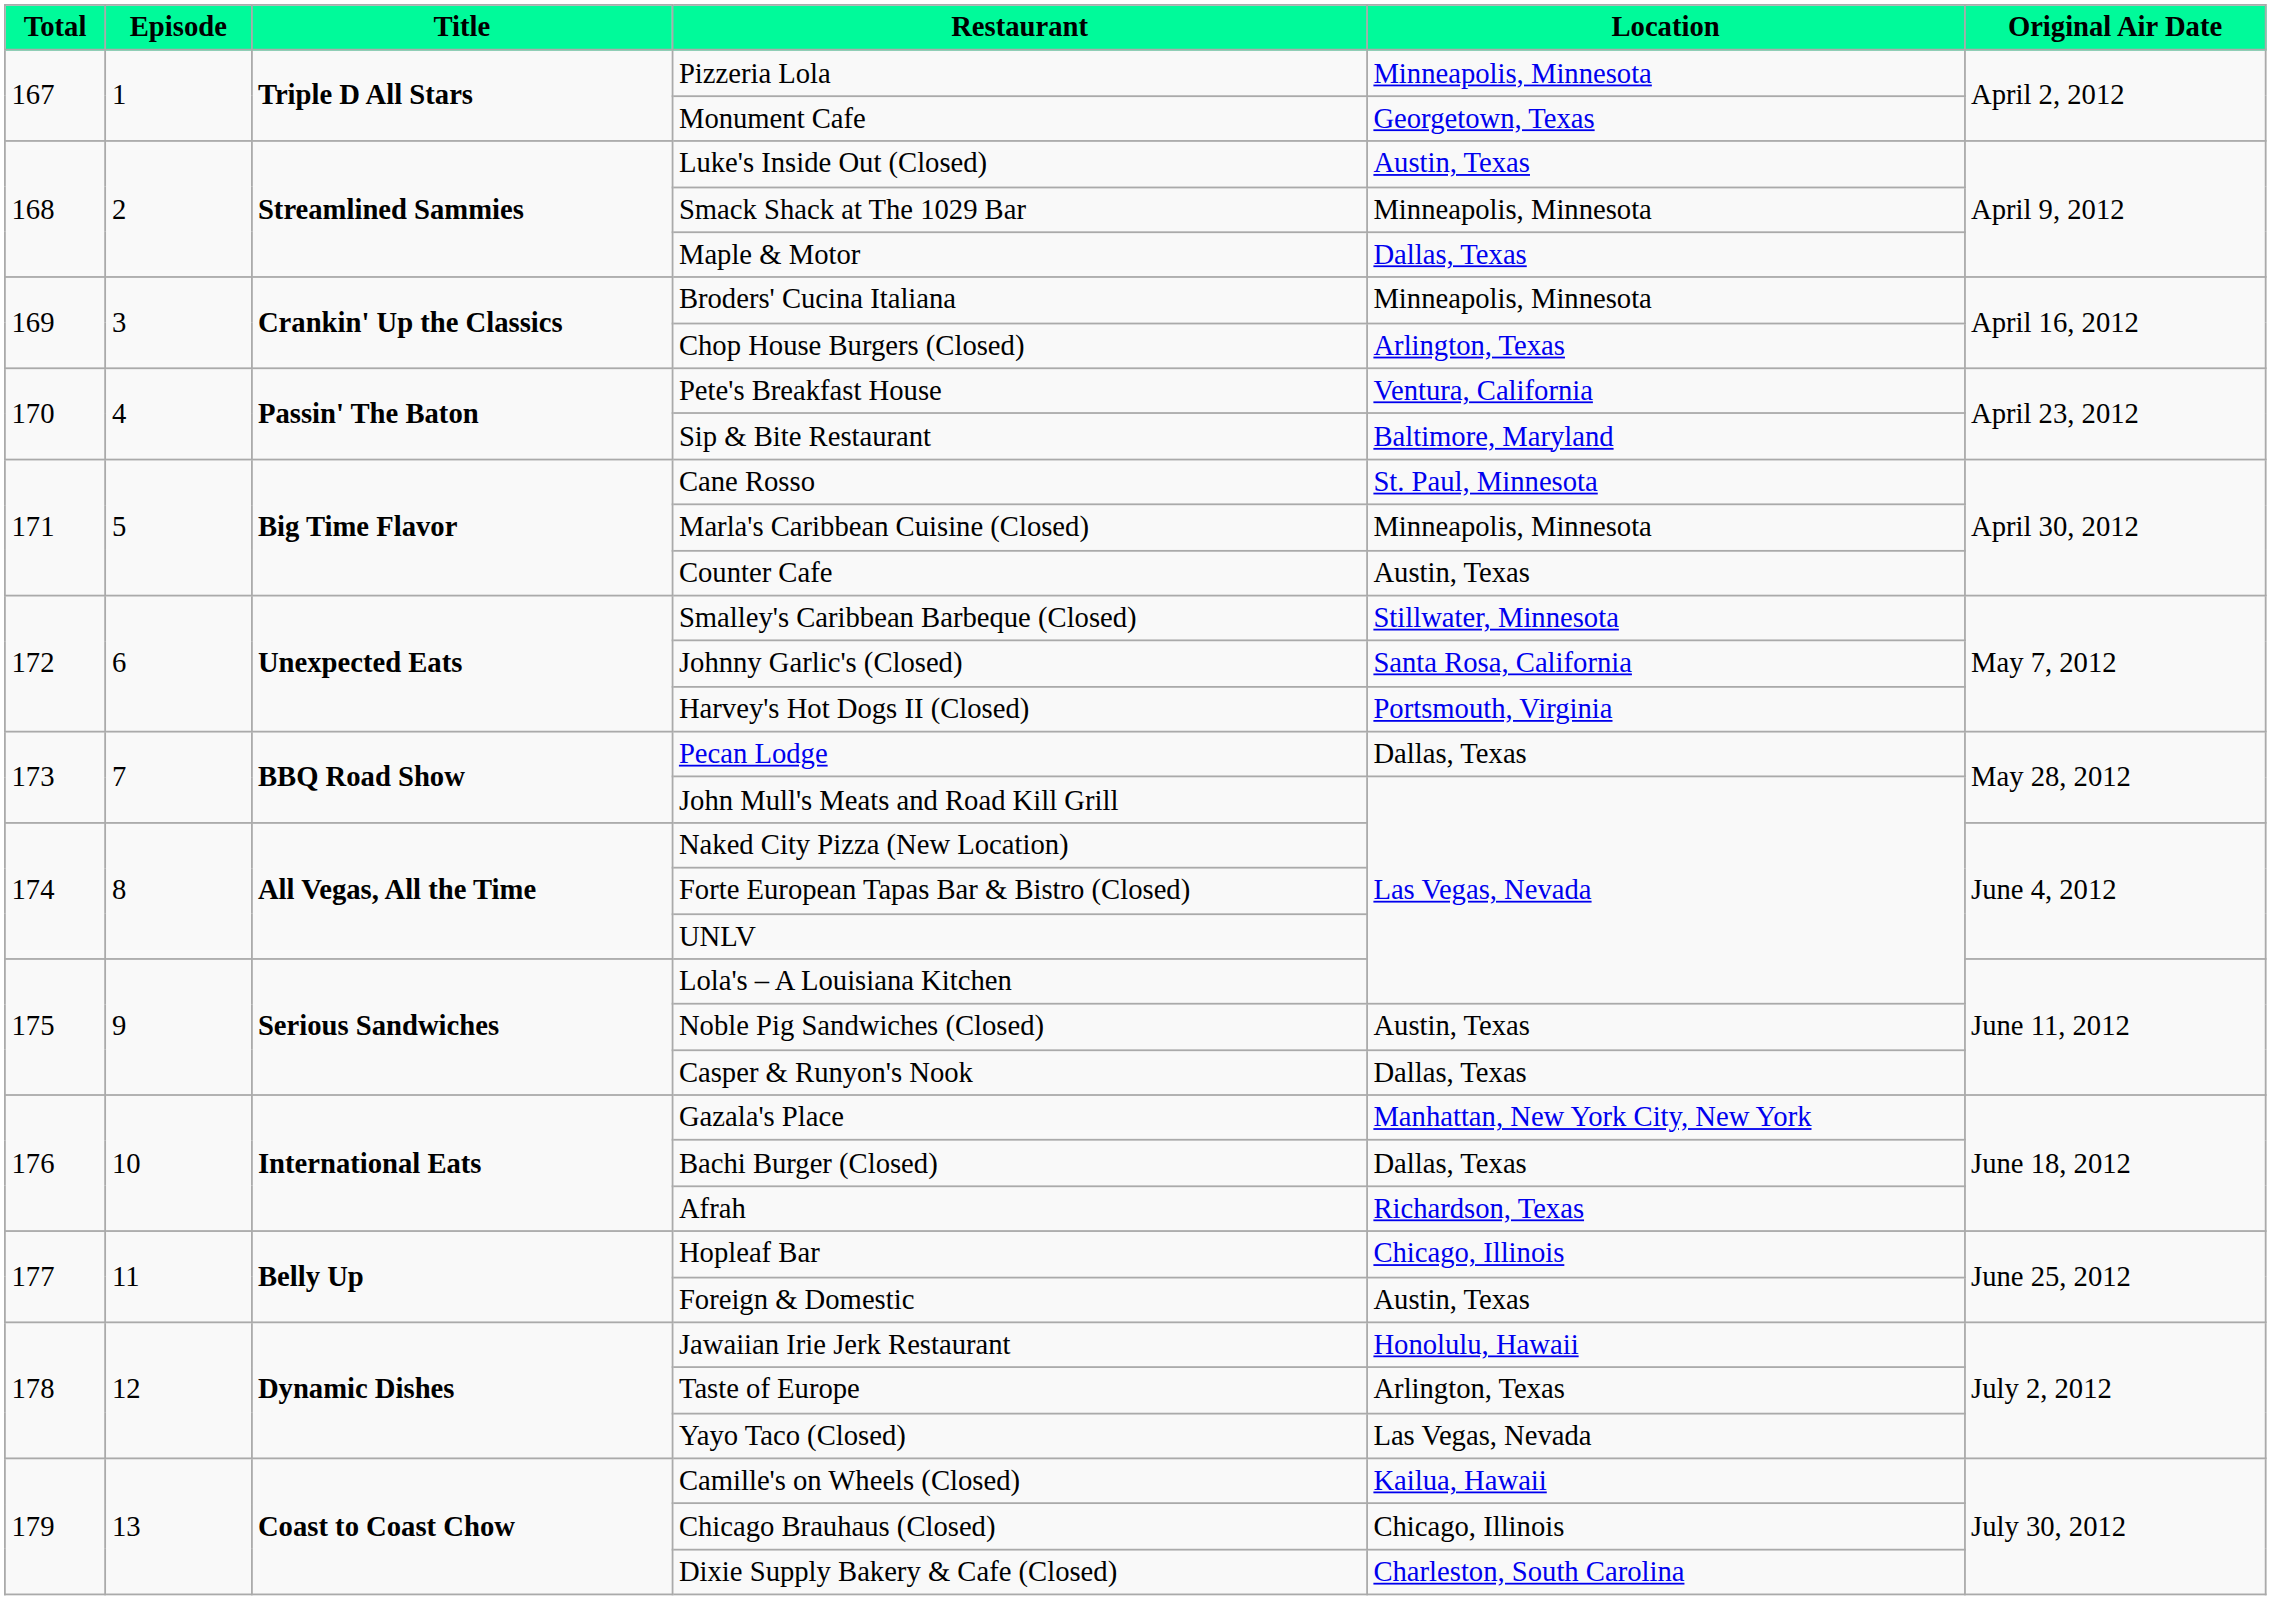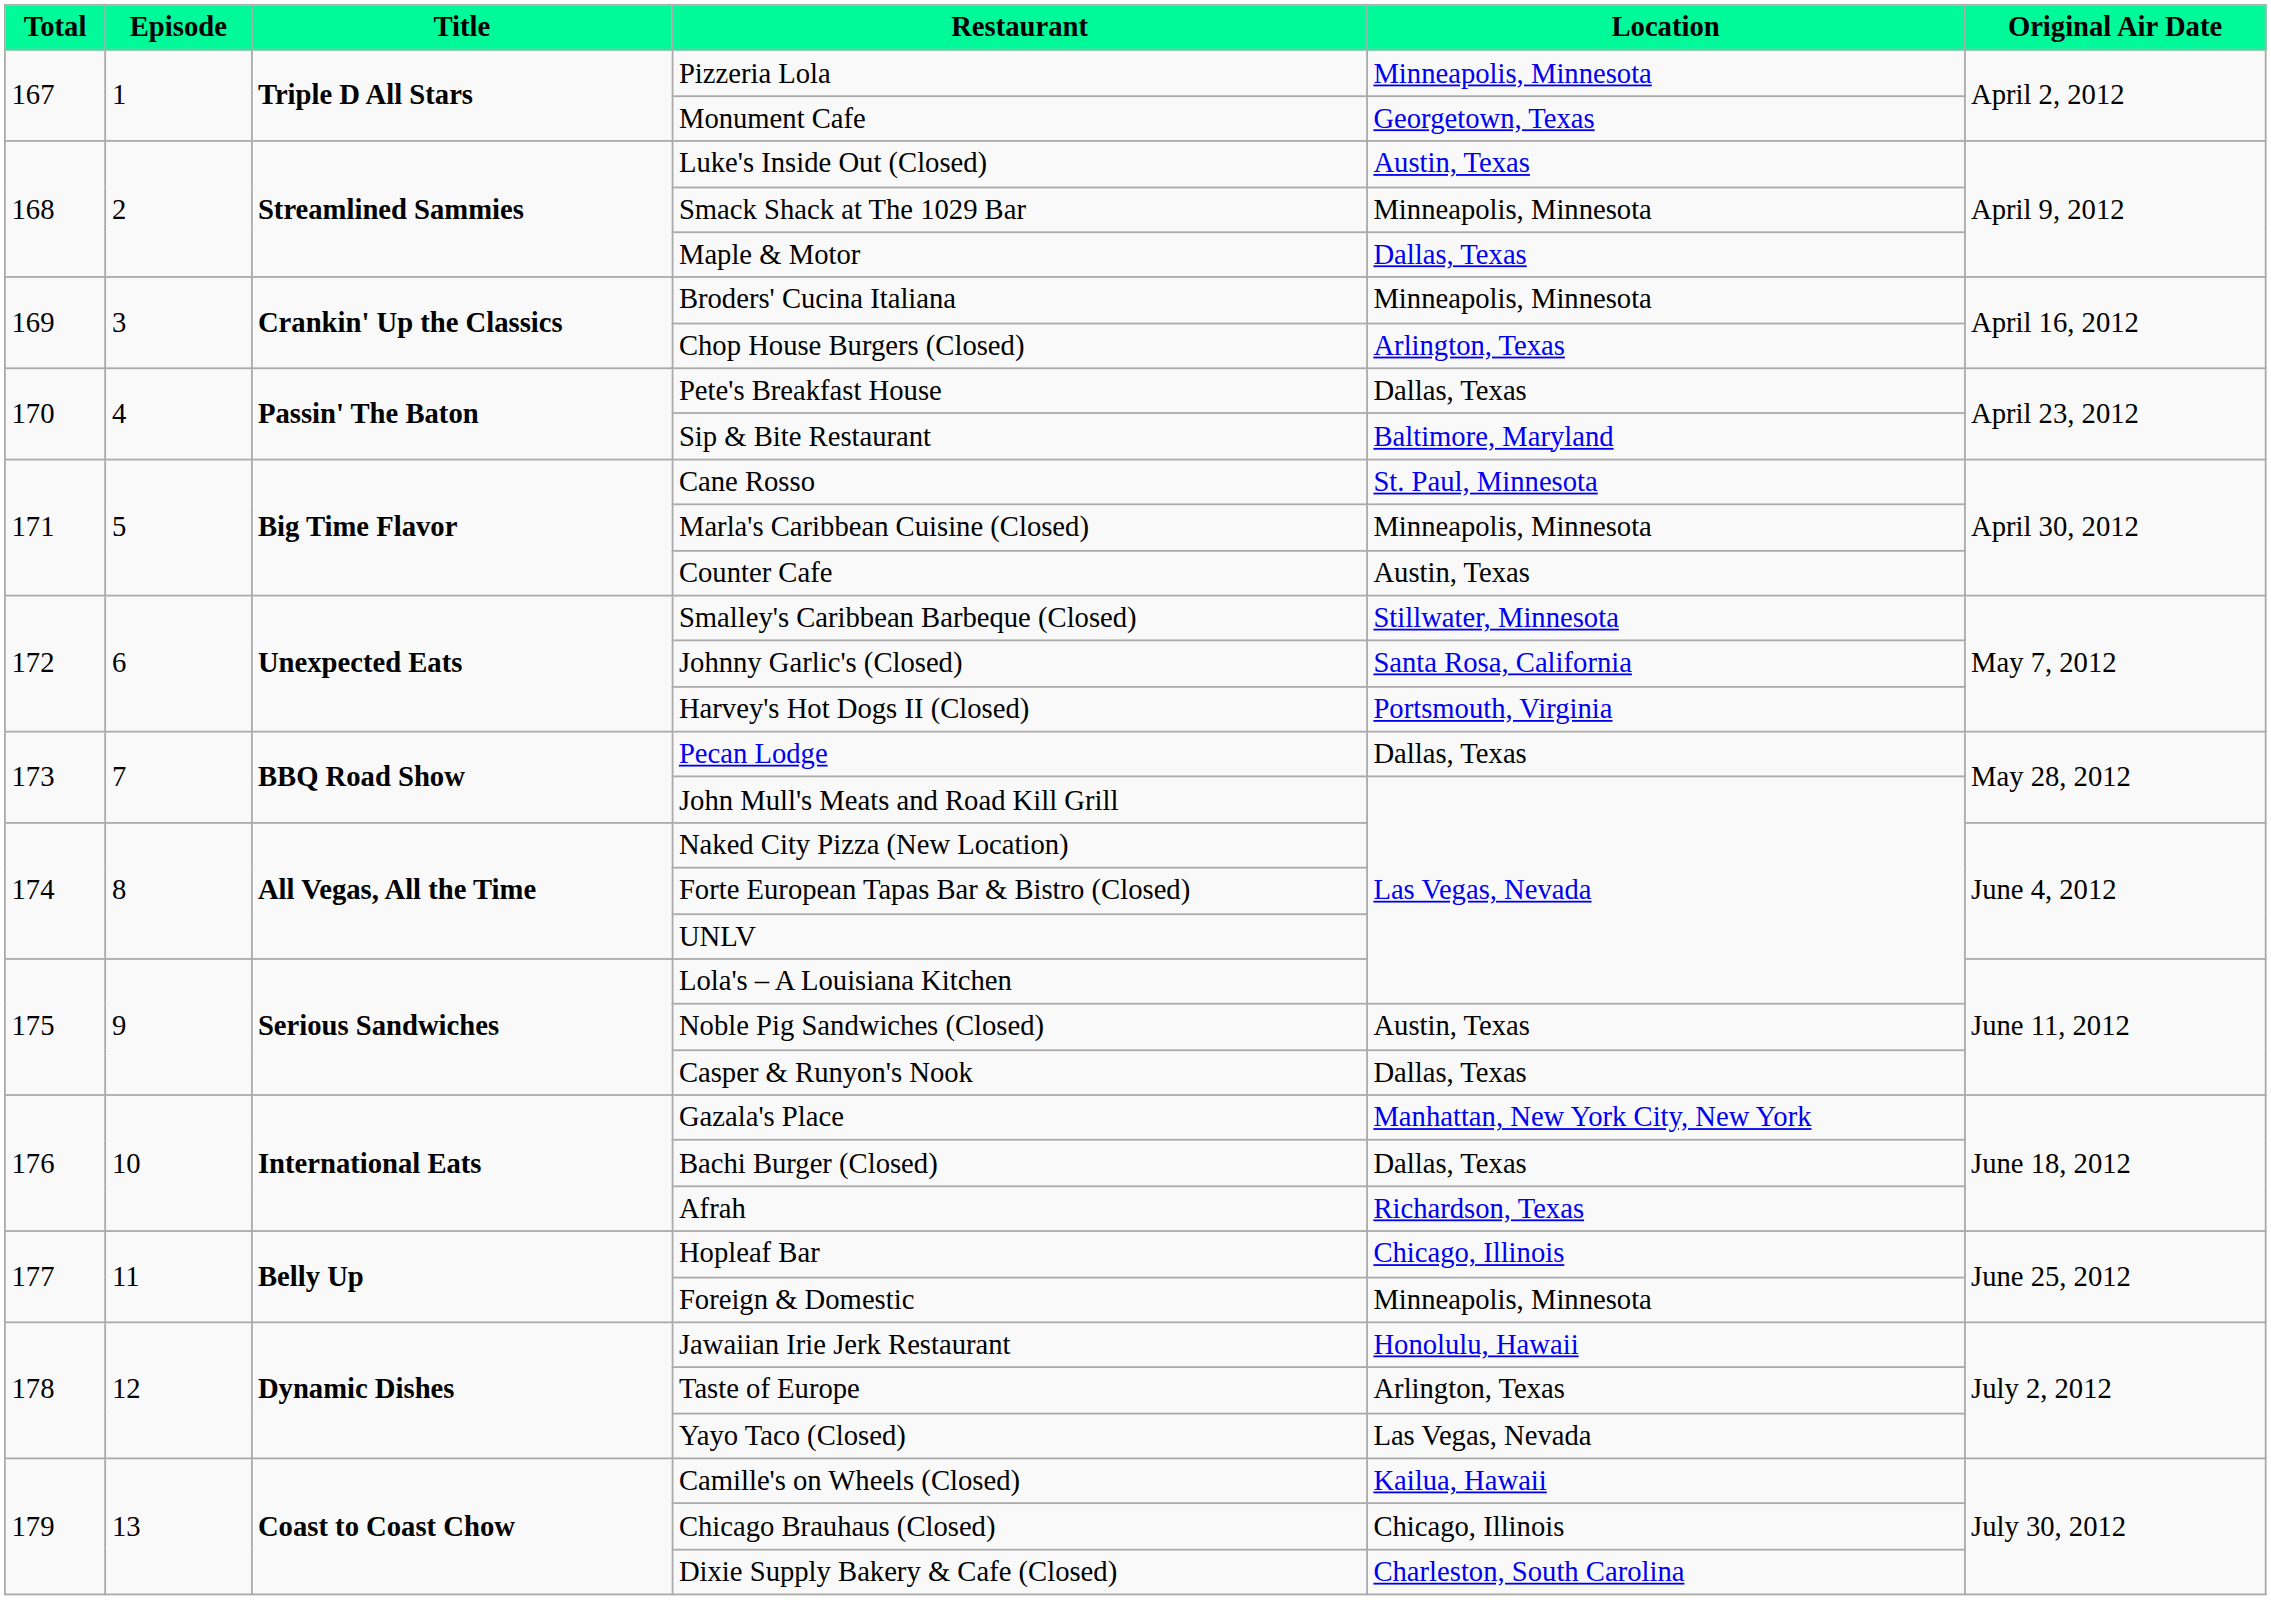Pete's Breakfast House | Location: Ventura, California -> Dallas, Texas
Foreign & Domestic | Location: Austin, Texas -> Minneapolis, Minnesota
